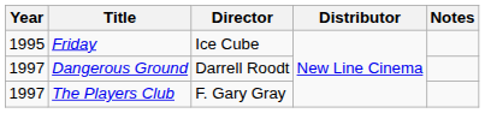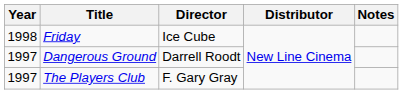Friday | Year: 1995 -> 1998
